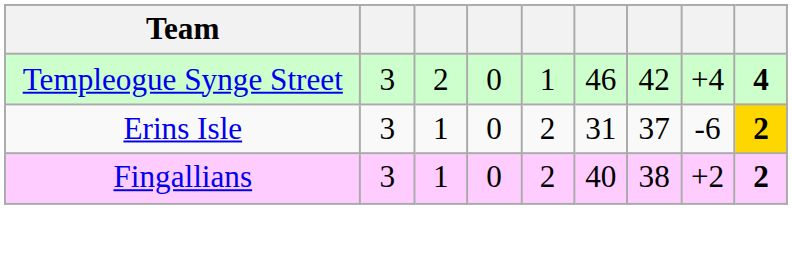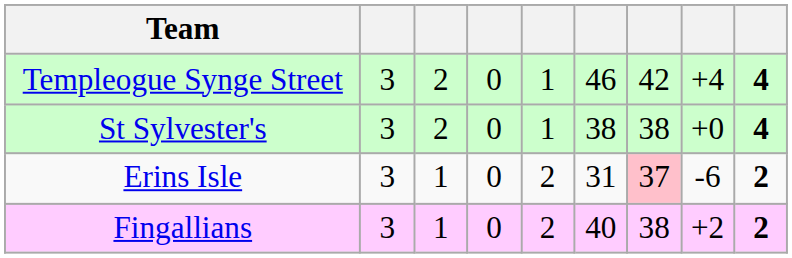+ row: St Sylvester's | 3 | 2 | 0 | 1 | 38 | 38 | +0 | 4
Erins Isle | column 7: no background -> pink background
Erins Isle | column 9: gold background -> no background
